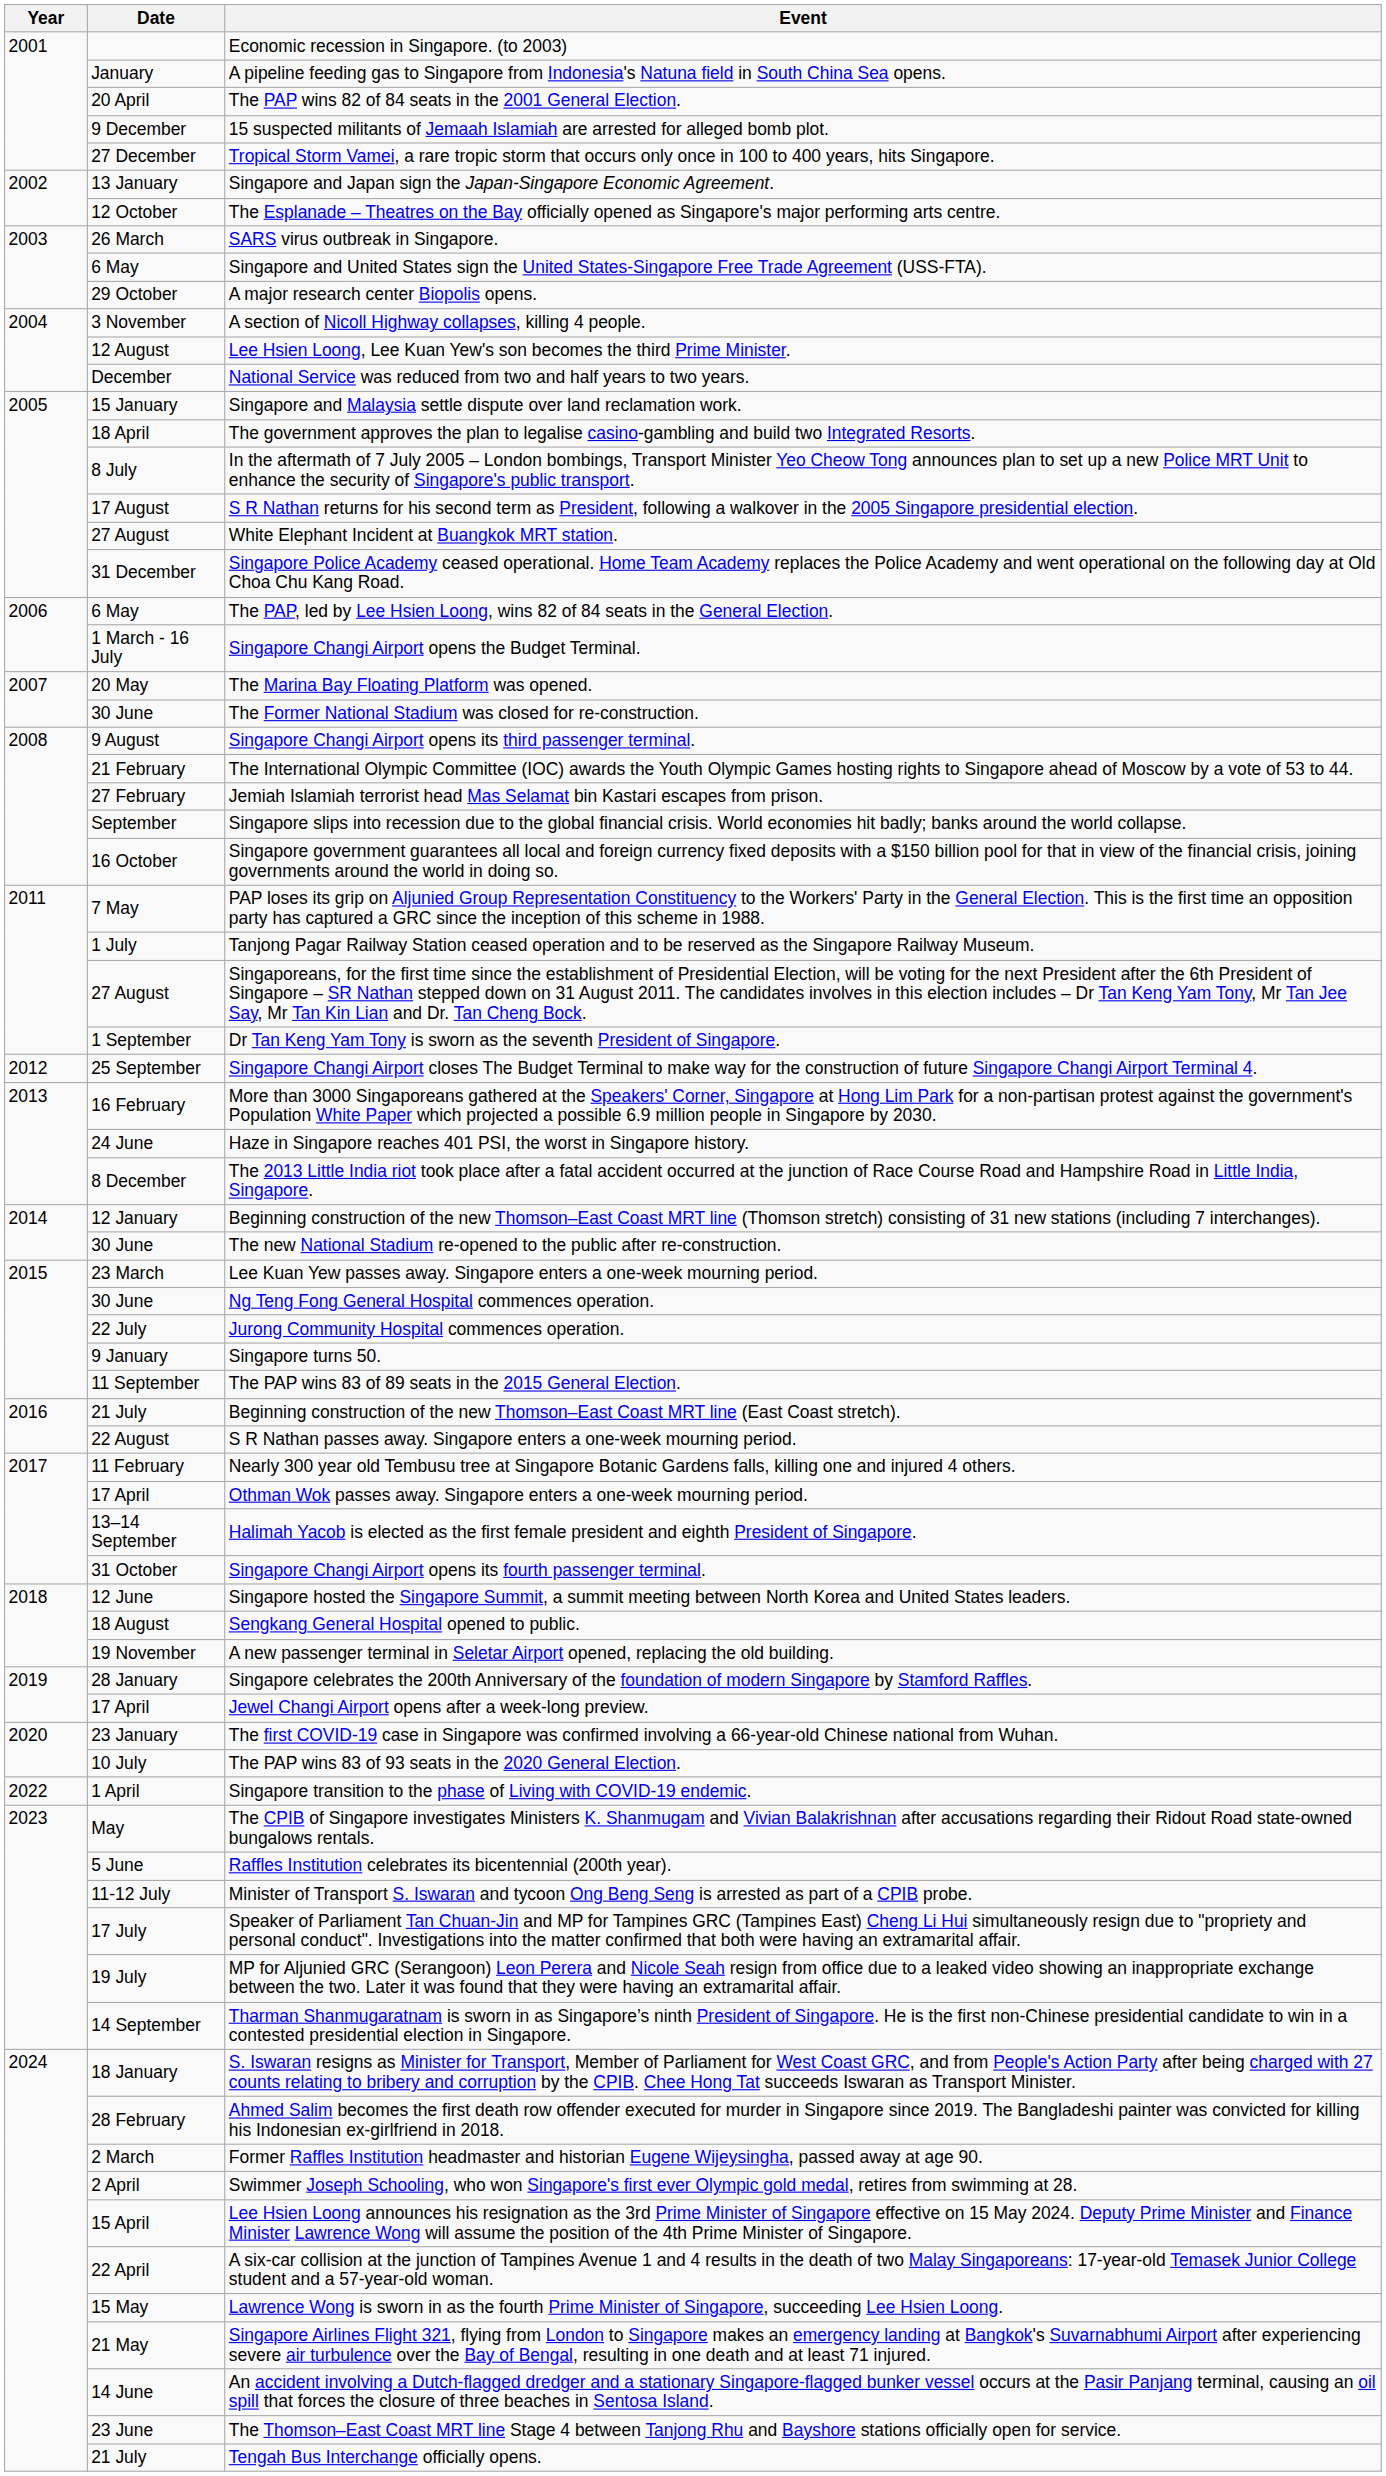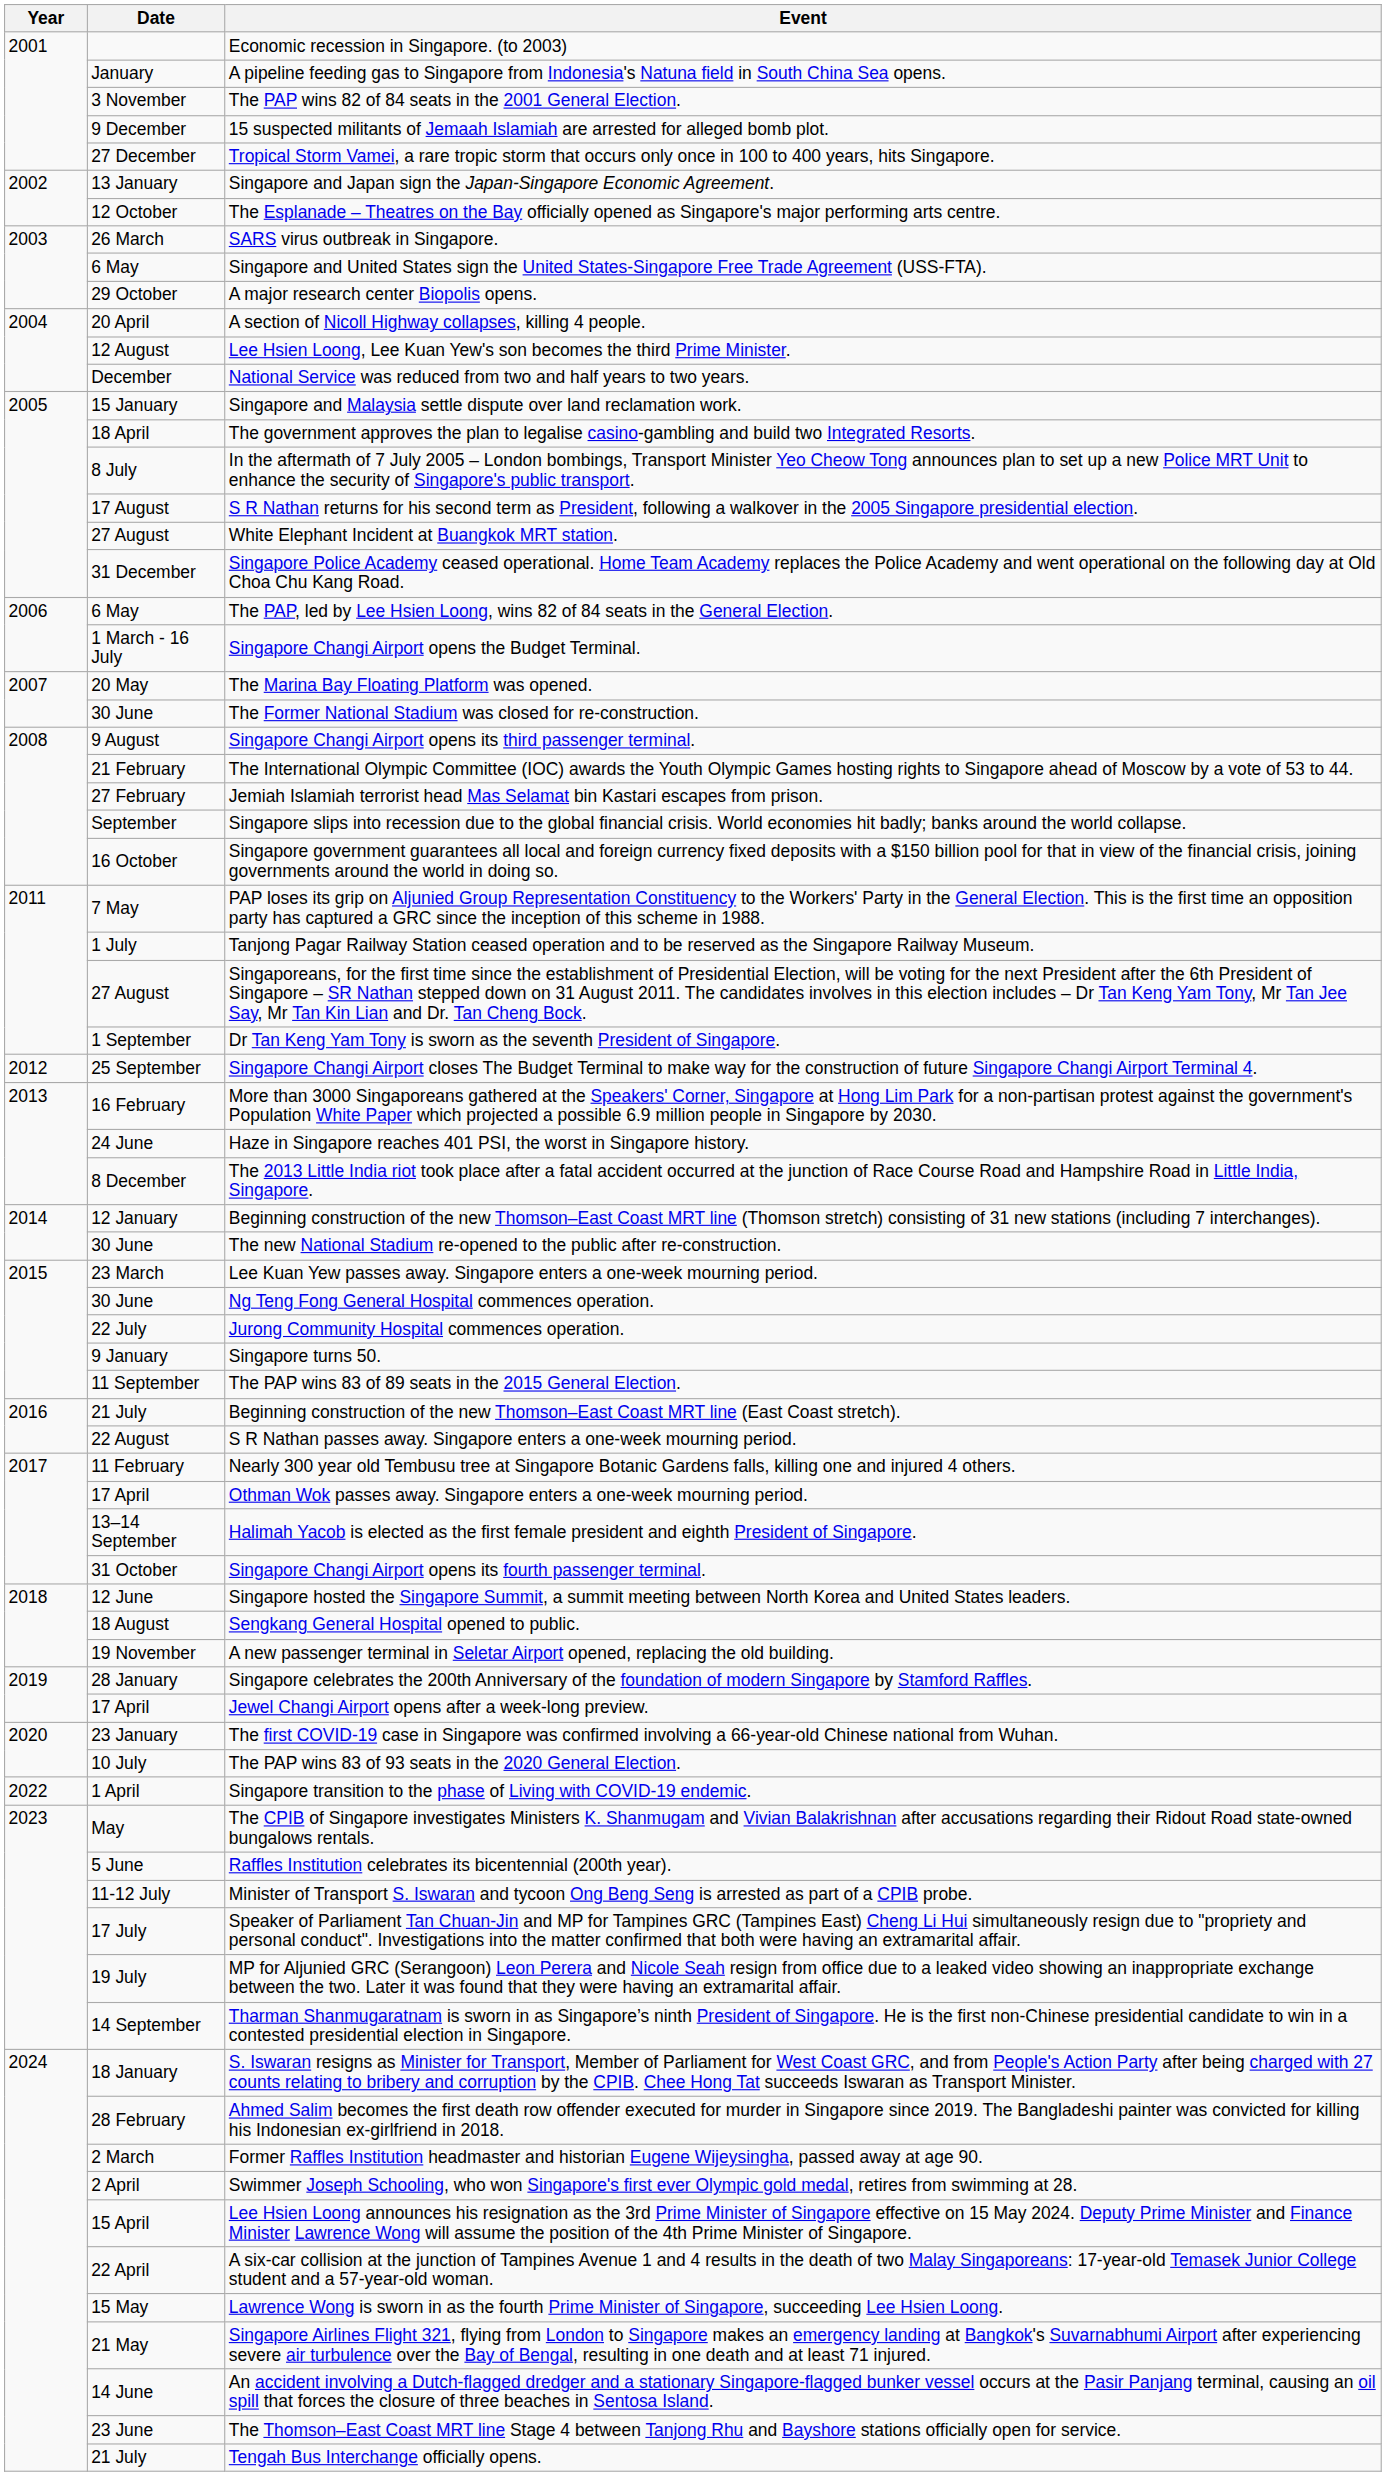The PAP wins 82 of 84 seats in the 2001 General Election. | Date: 20 April -> 3 November
A section of Nicoll Highway collapses, killing 4 people. | Date: 3 November -> 20 April
